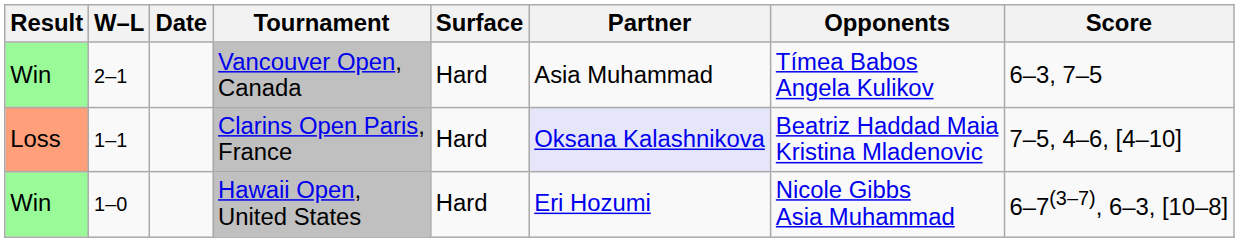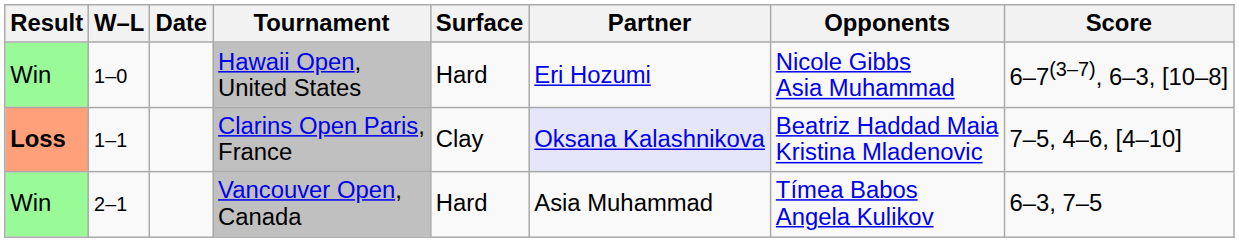rows swapped: Hawaii Open, United States <-> Vancouver Open, Canada
Clarins Open Paris, France | Result: normal -> bold
Clarins Open Paris, France | Surface: Hard -> Clay
